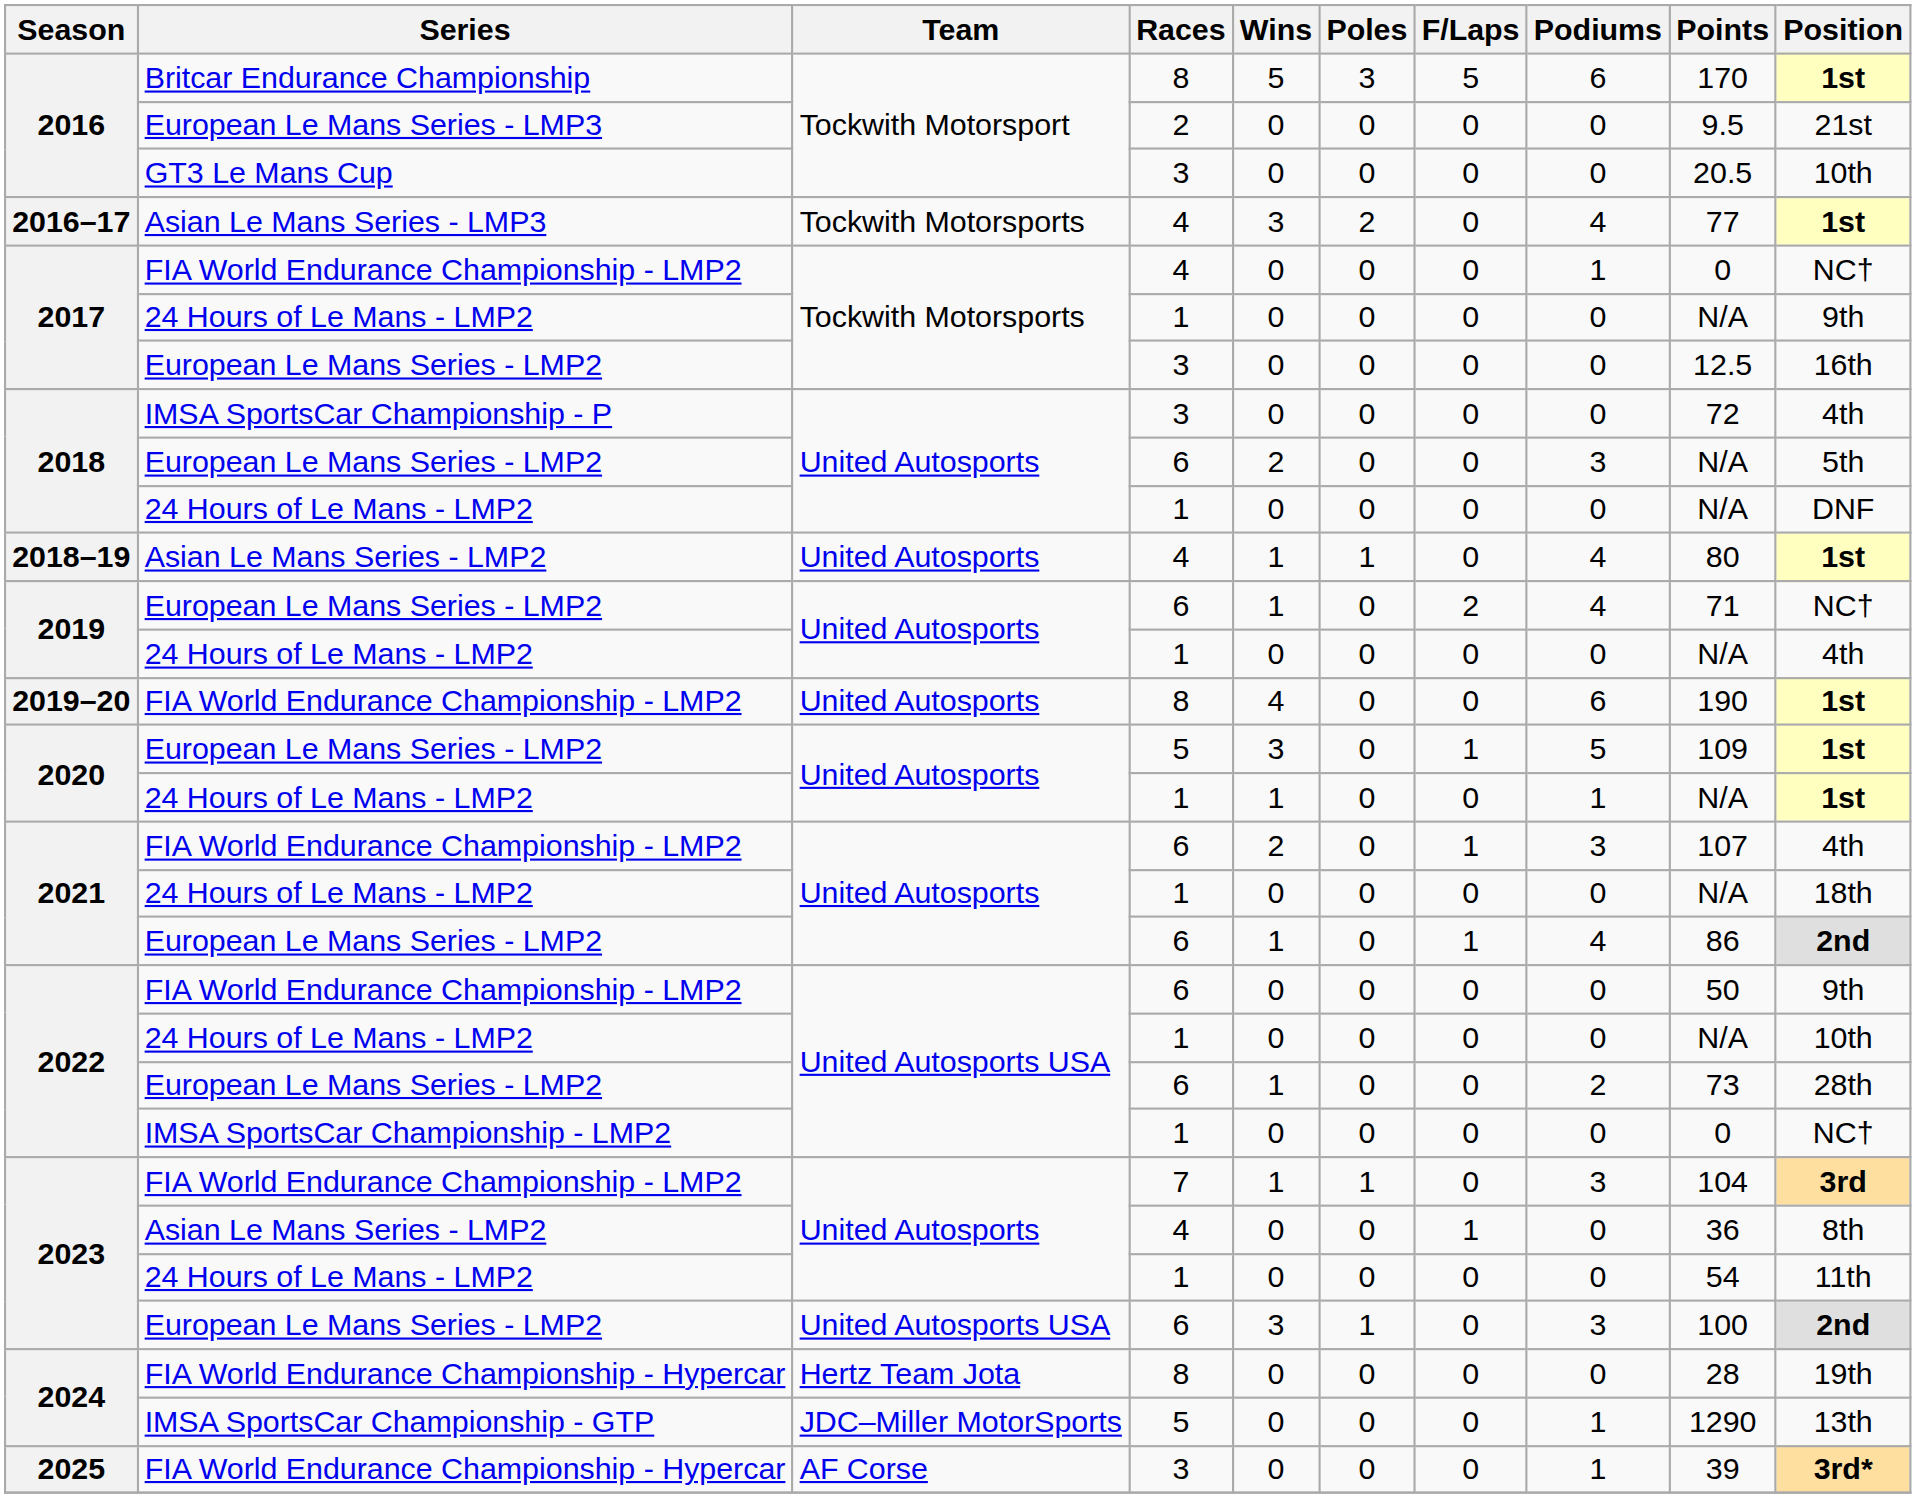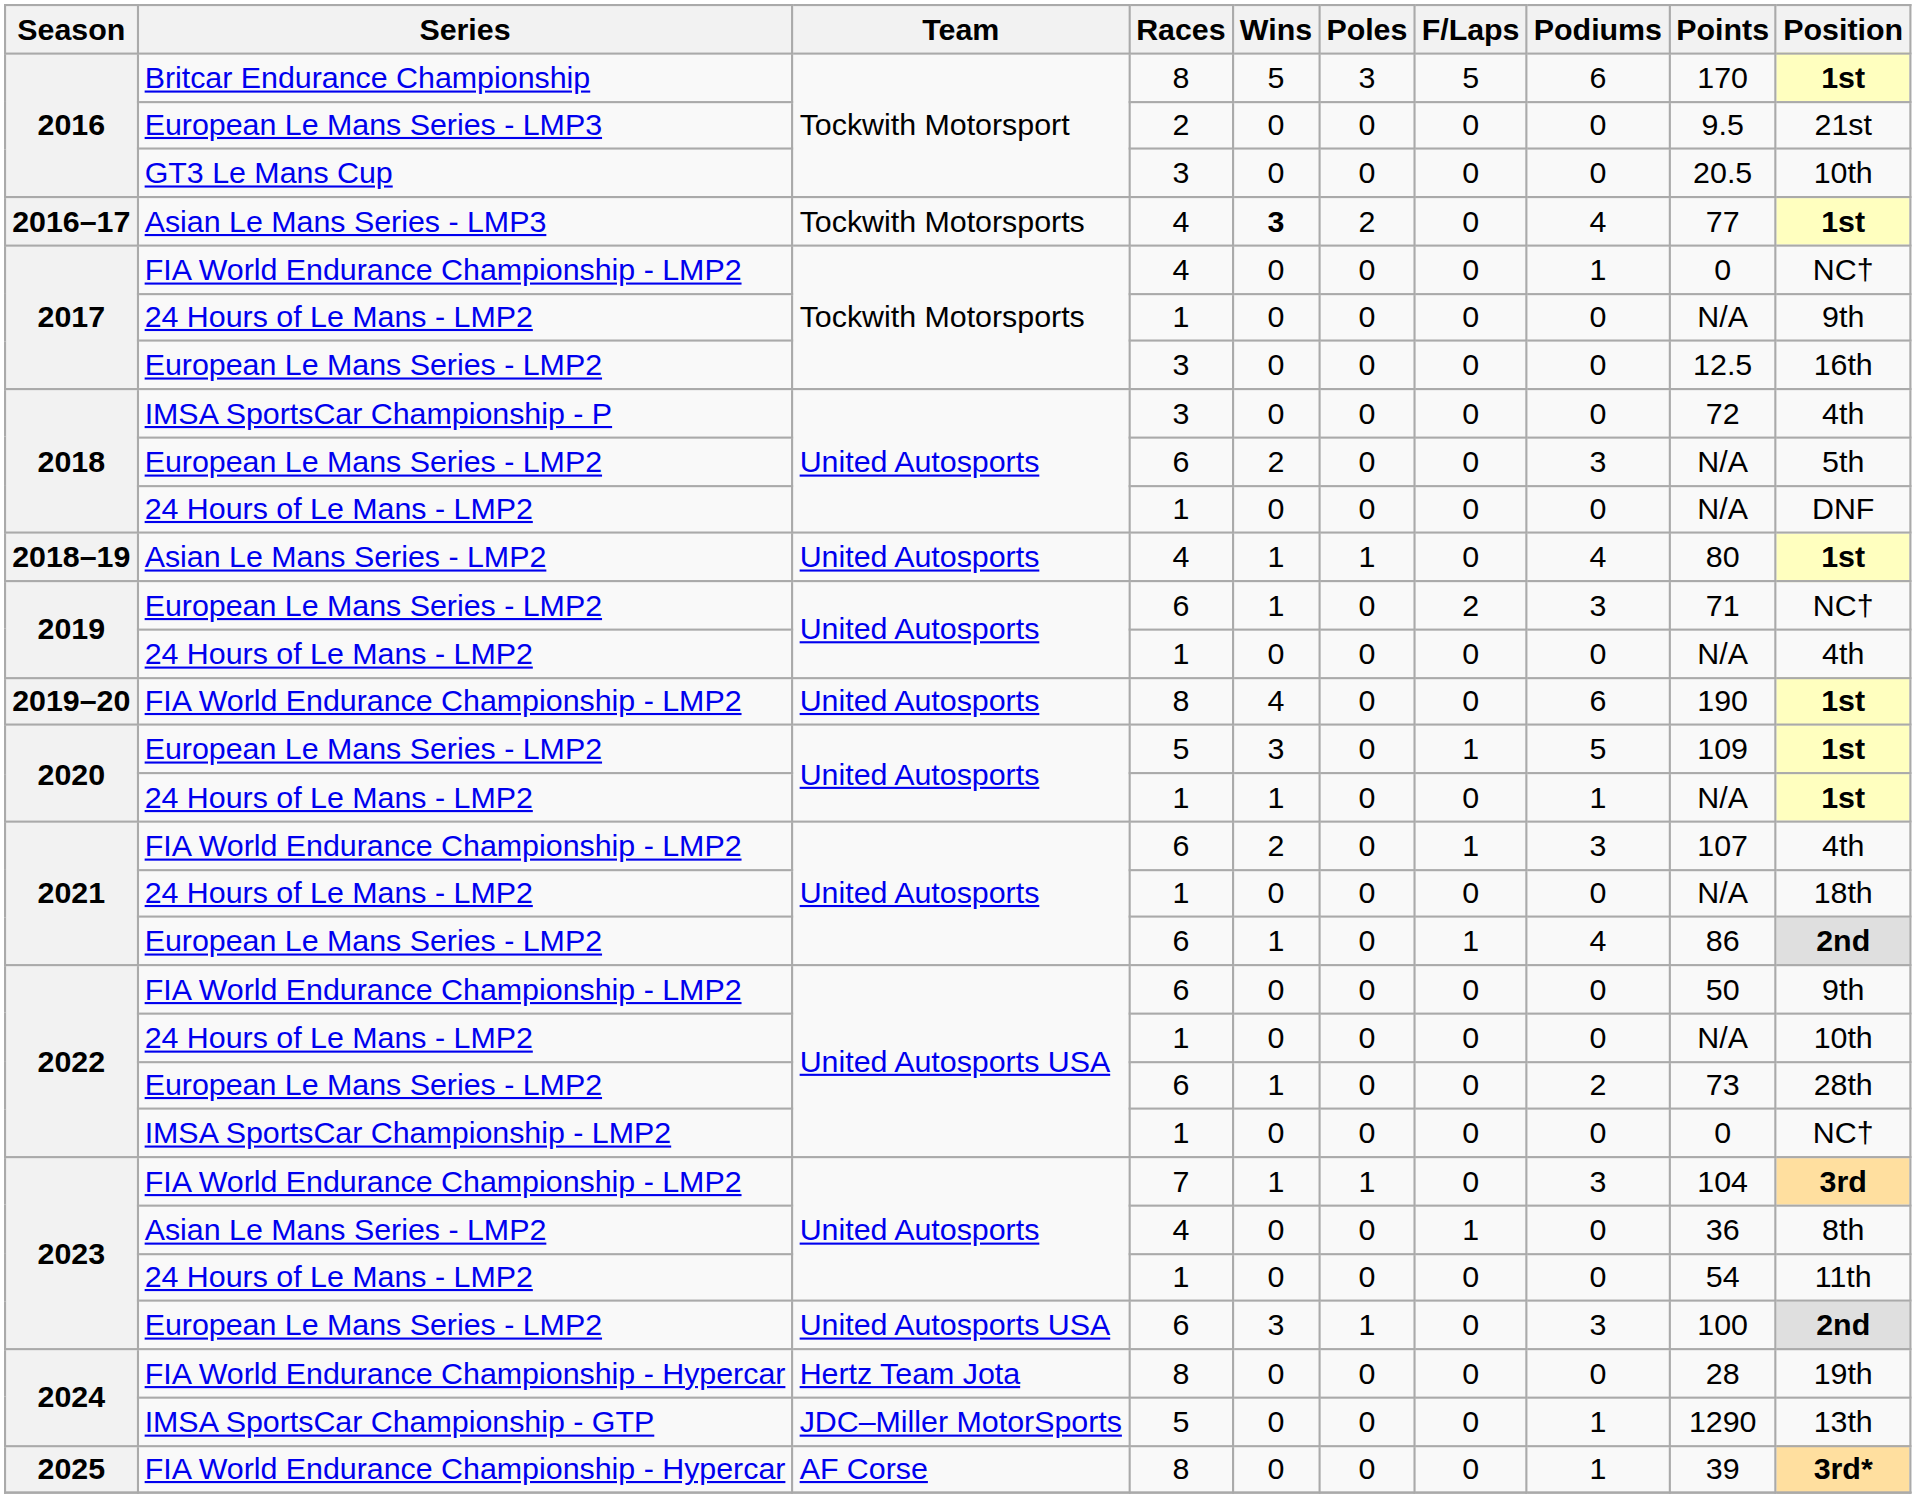2016–17 | Wins: normal -> bold
2019 / European Le Mans Series - LMP2 | Podiums: 4 -> 3
2025 | Races: 3 -> 8
